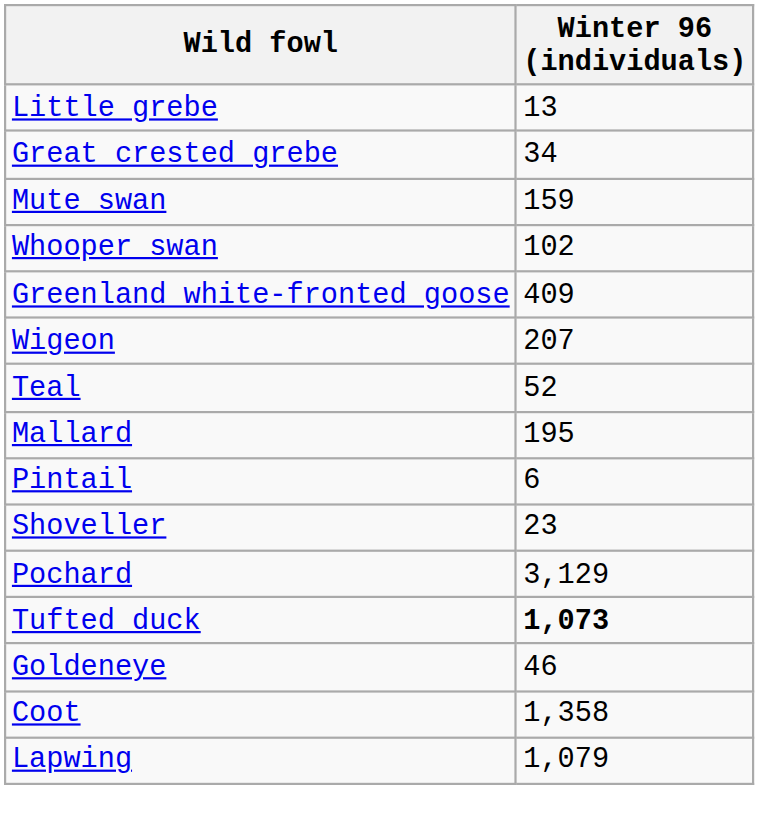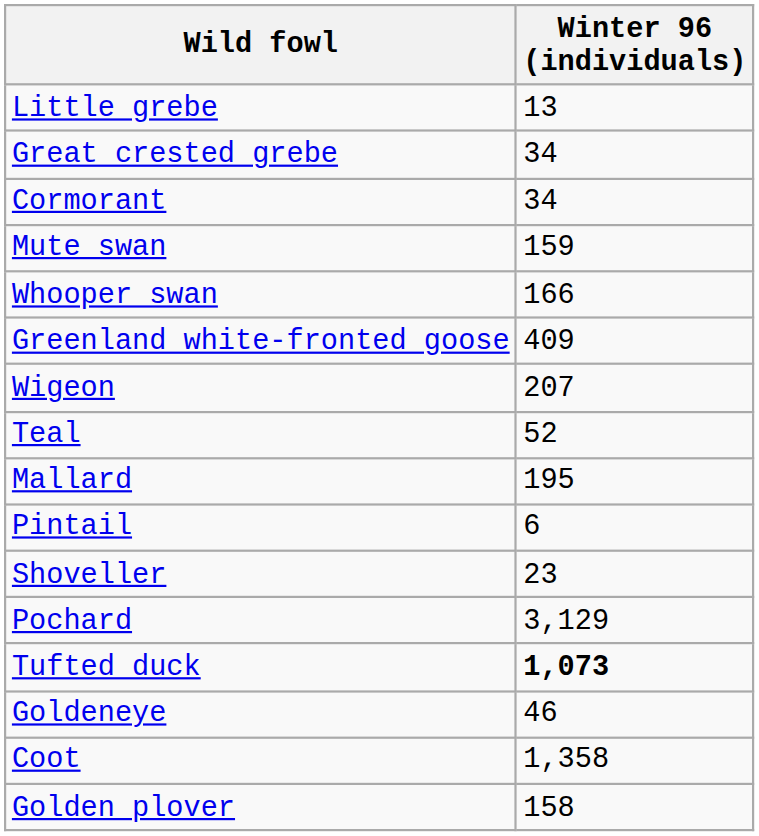+ row: Cormorant | 34
Whooper swan | Winter 96 (individuals): 102 -> 166
+ row: Golden plover | 158
- row: Lapwing | 1,079
